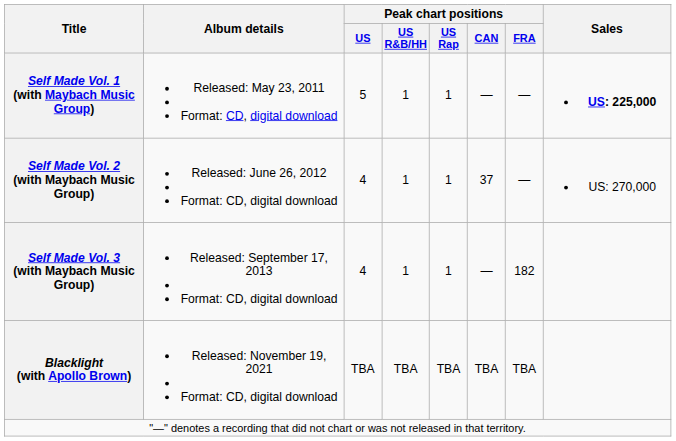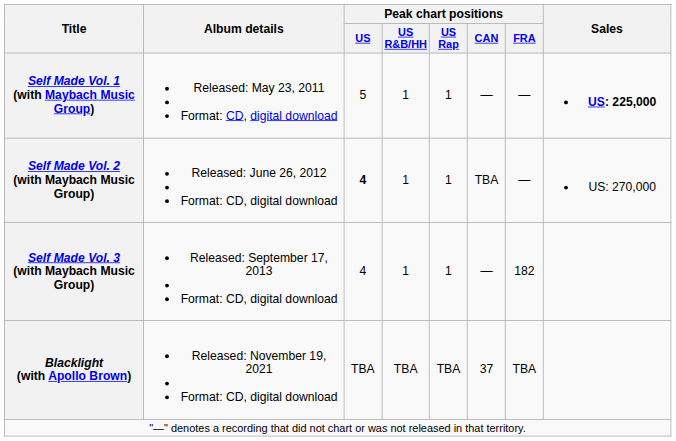Self Made Vol. 2 (with Maybach Music Group) | Peak chart positions / US: normal -> bold
Self Made Vol. 2 (with Maybach Music Group) | Peak chart positions / CAN: 37 -> TBA
Blacklight (with Apollo Brown) | Peak chart positions / CAN: TBA -> 37
